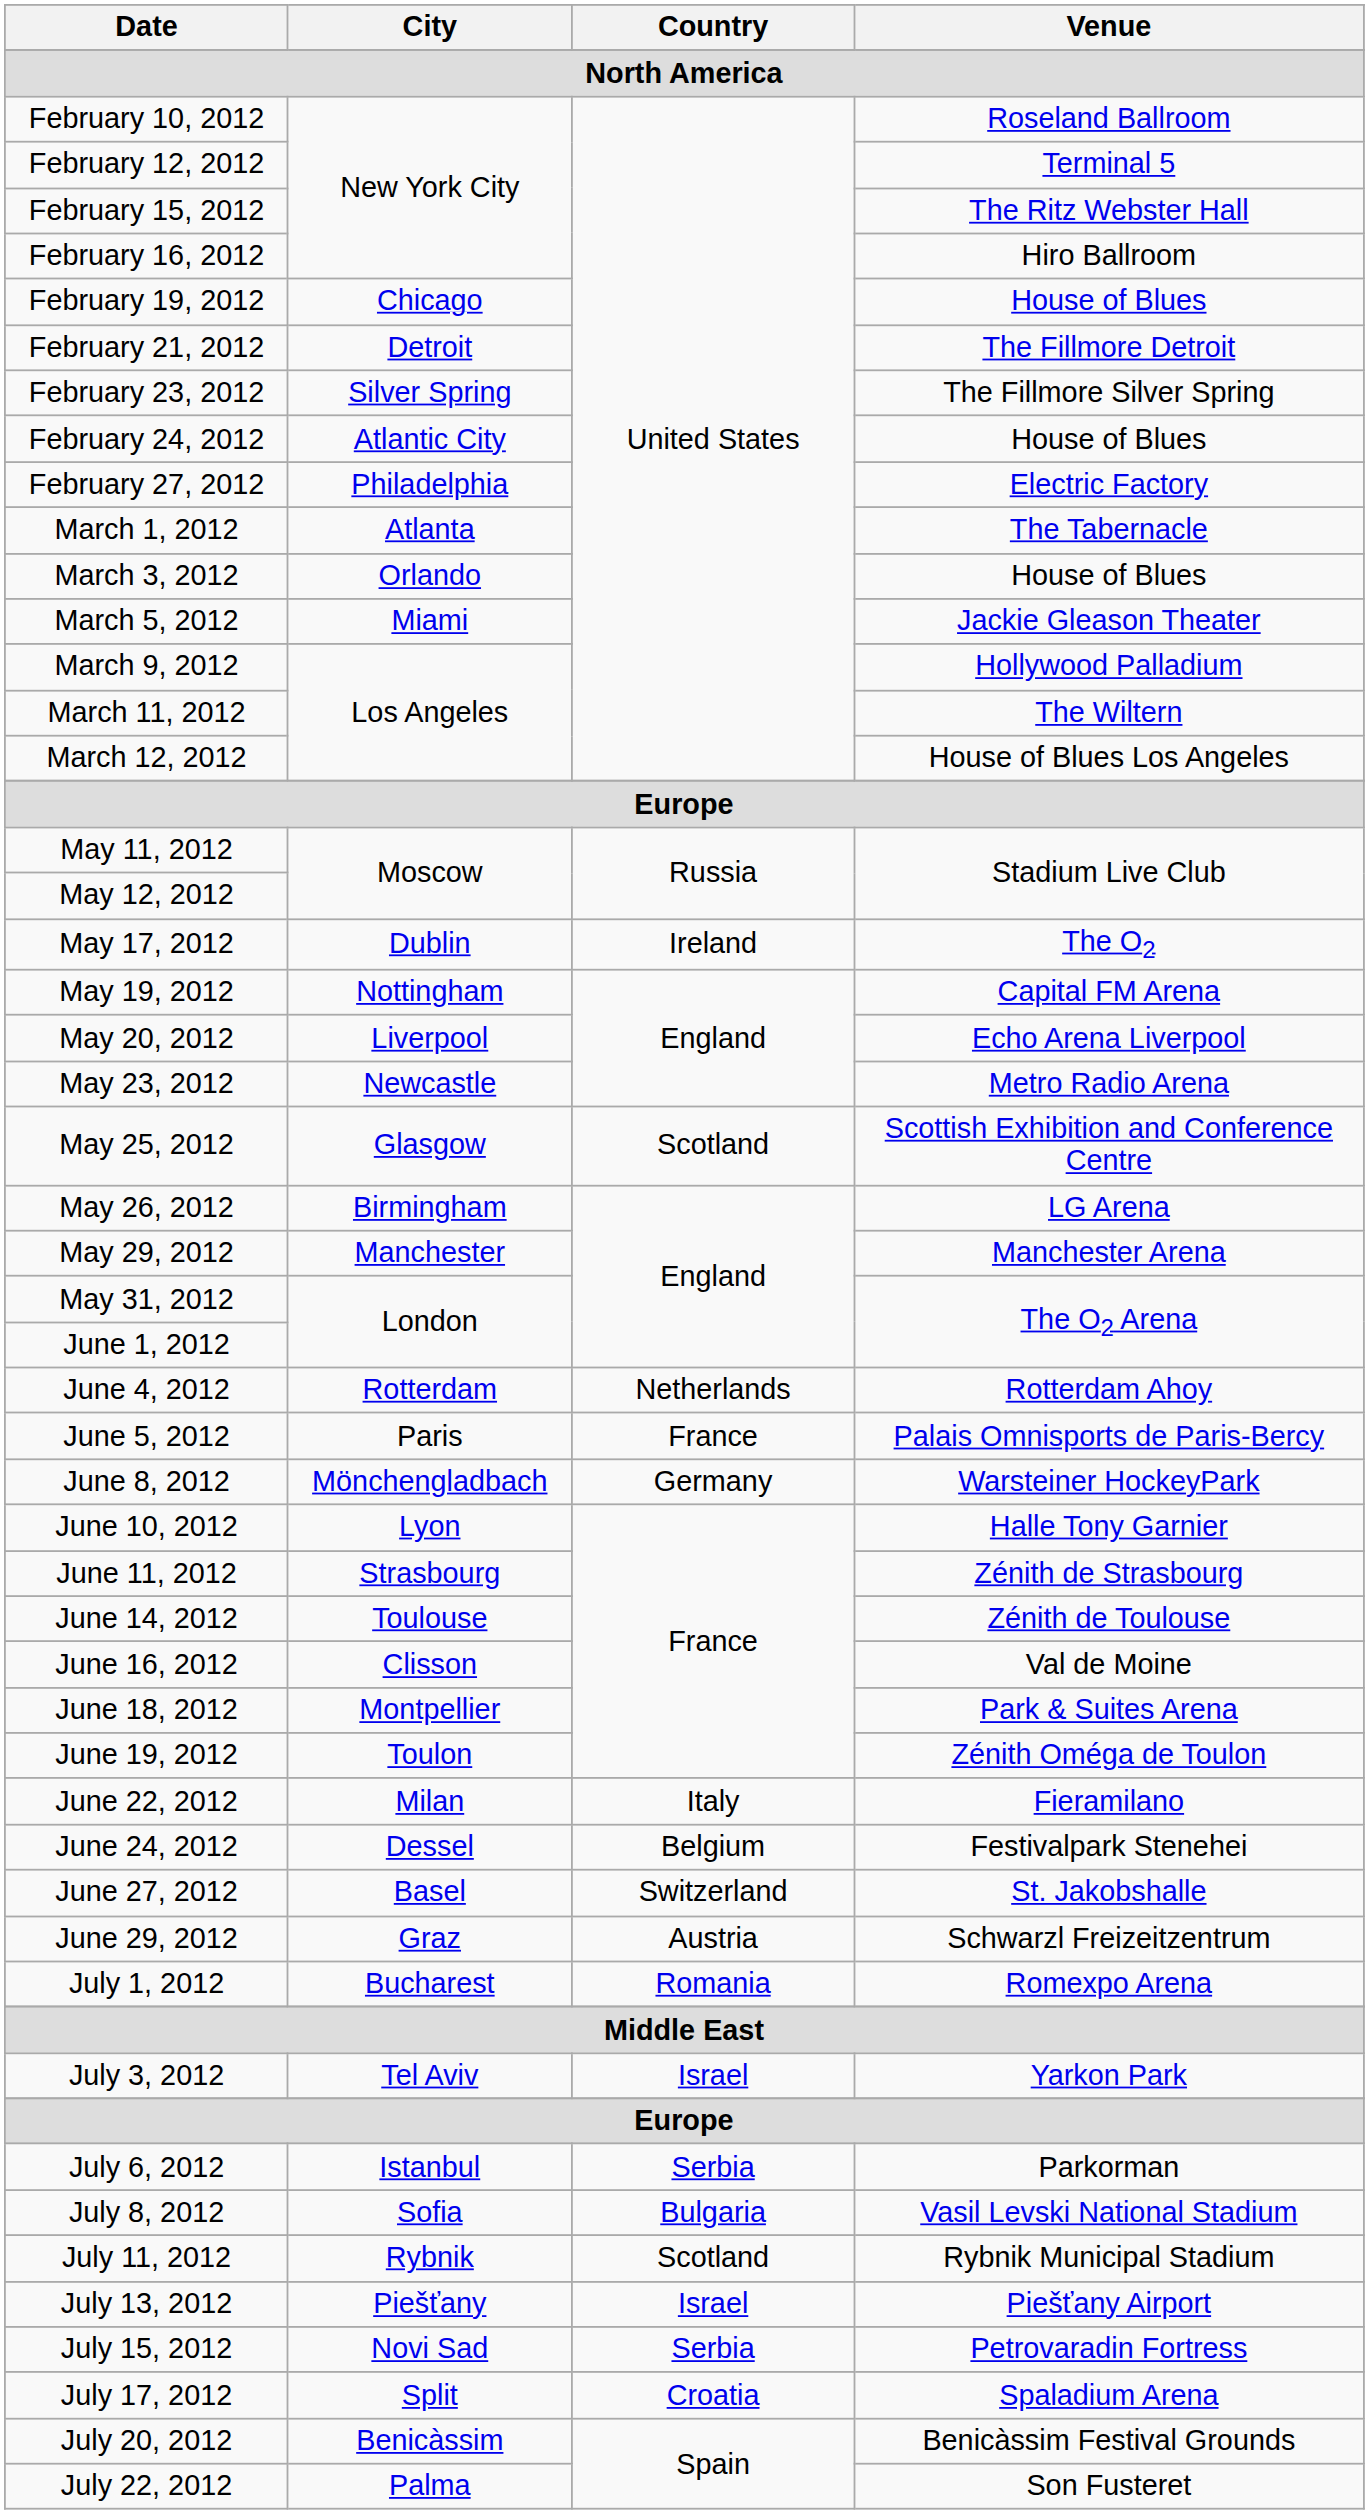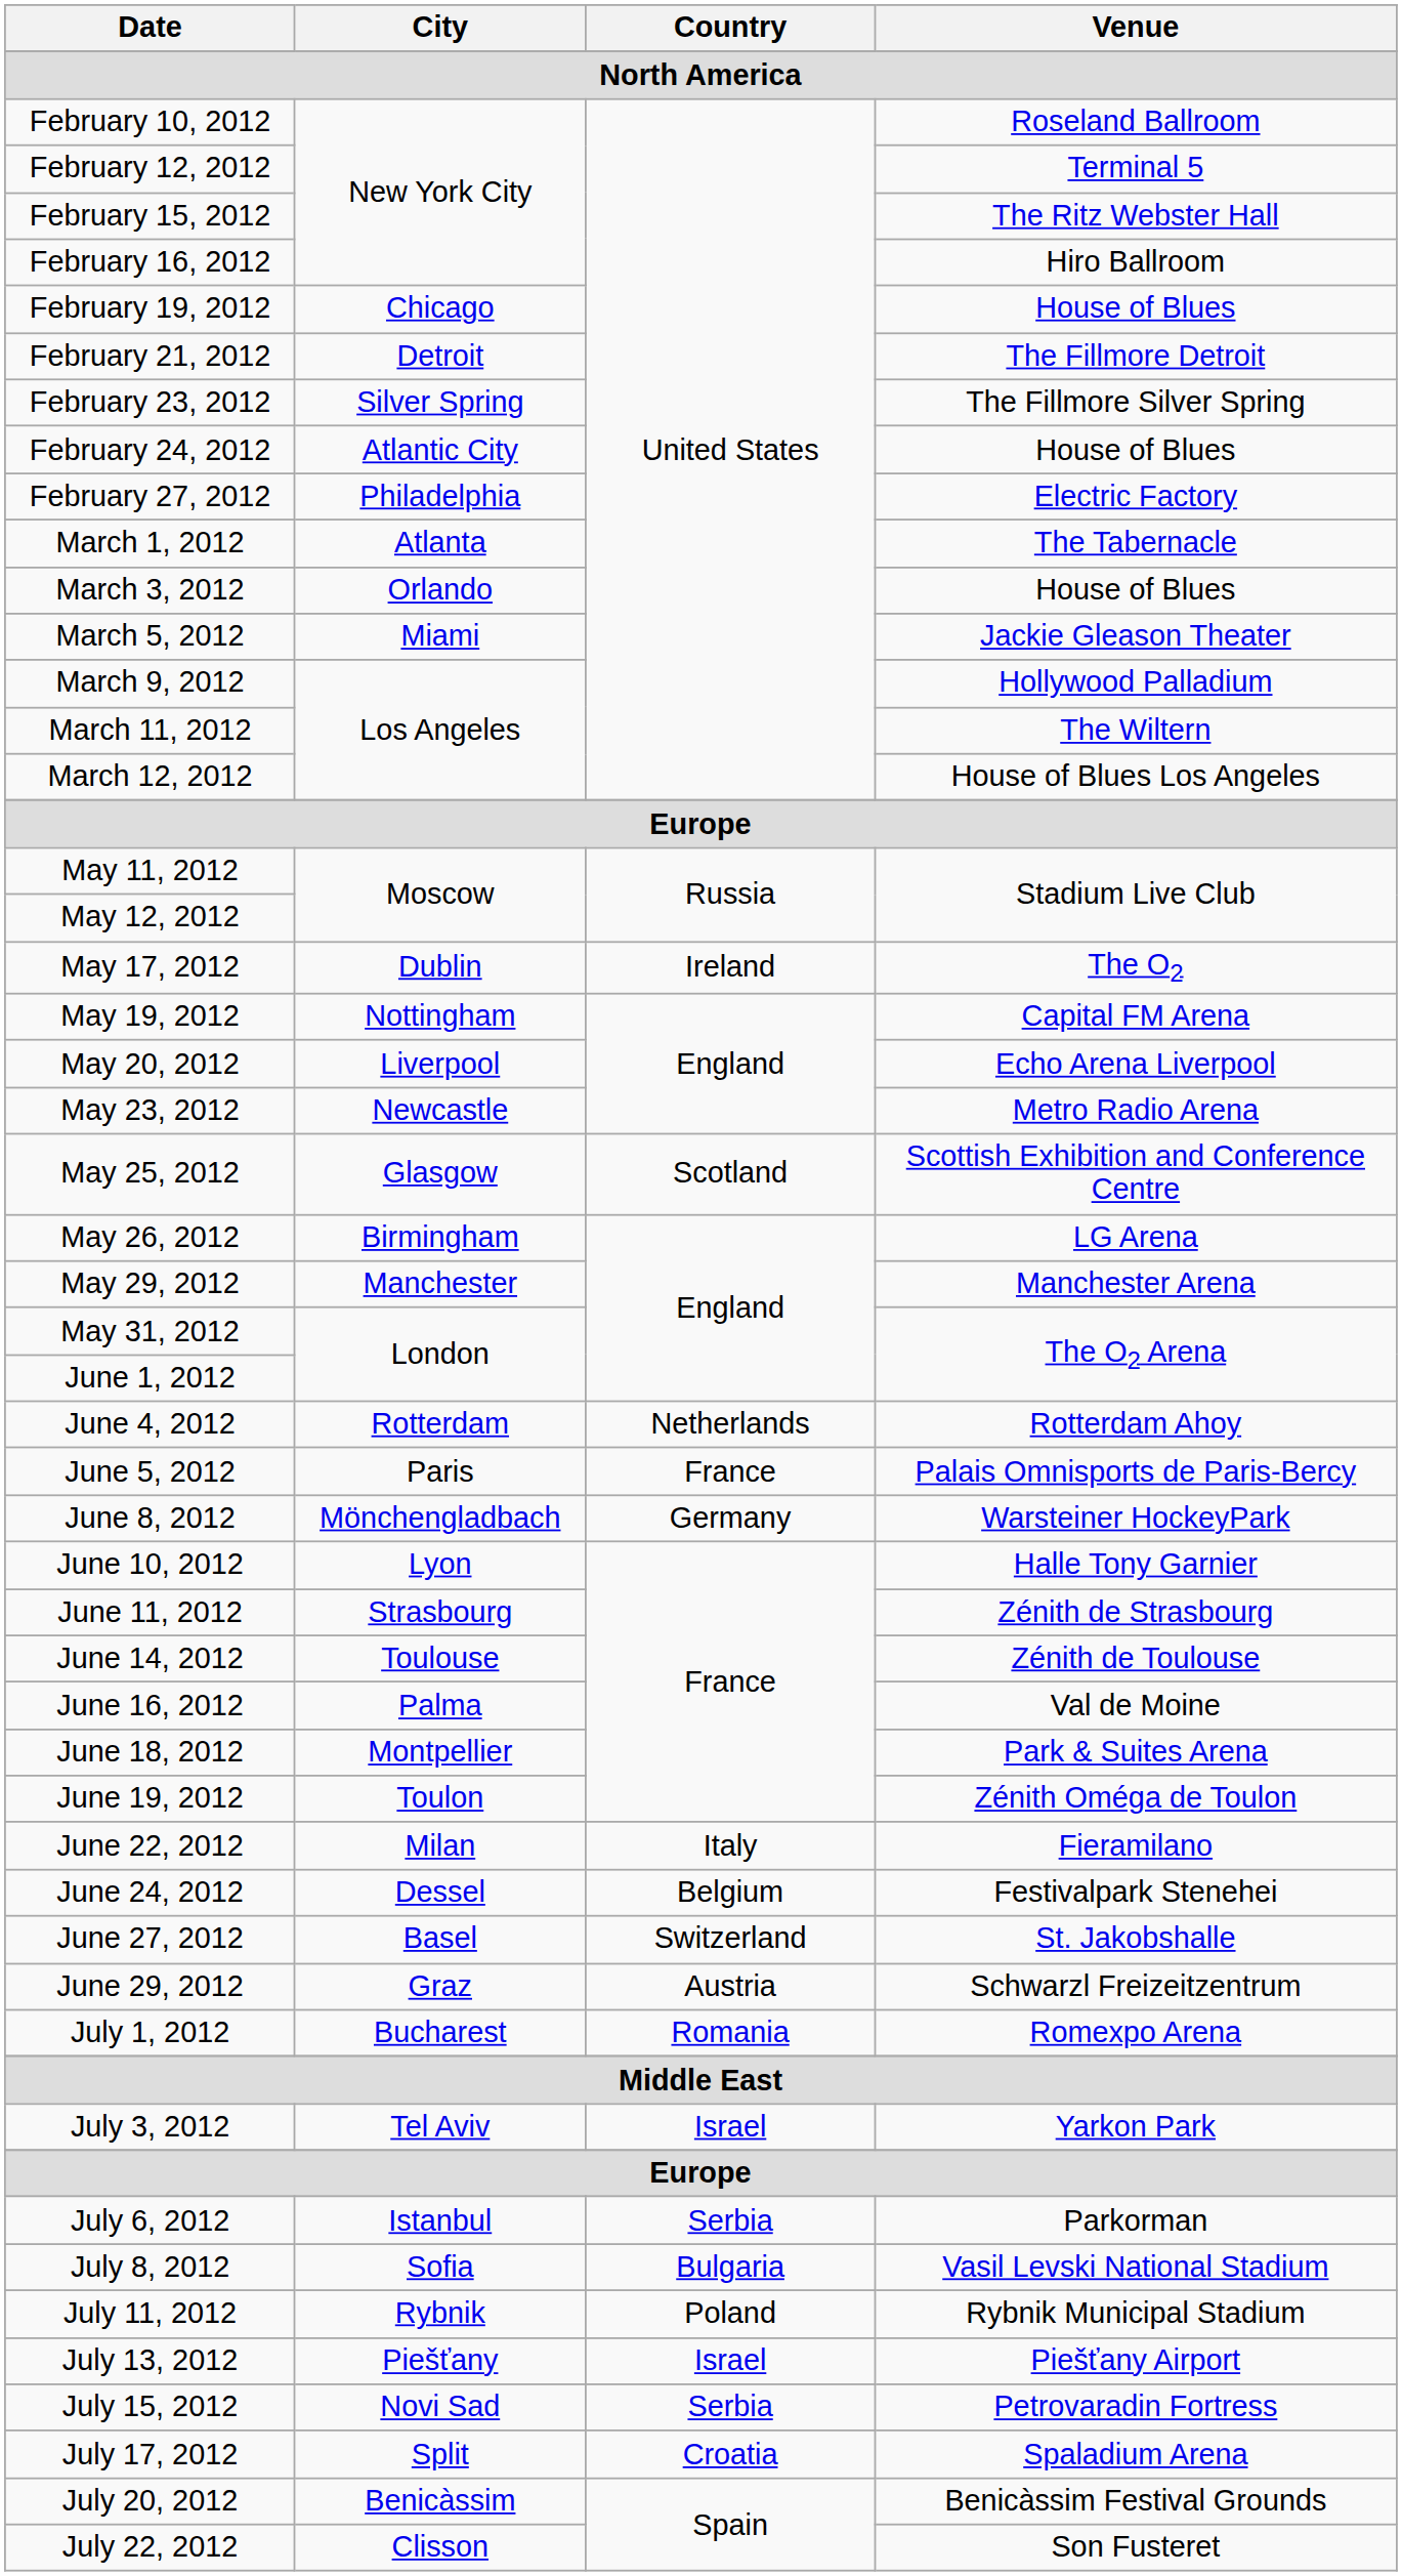June 16, 2012 | City: Clisson -> Palma
July 11, 2012 | Country: Scotland -> Poland
July 22, 2012 | City: Palma -> Clisson
